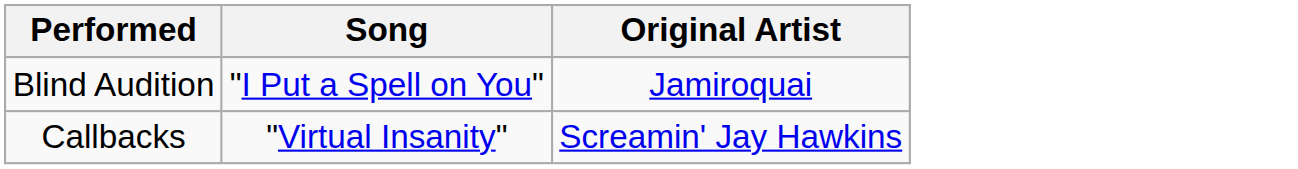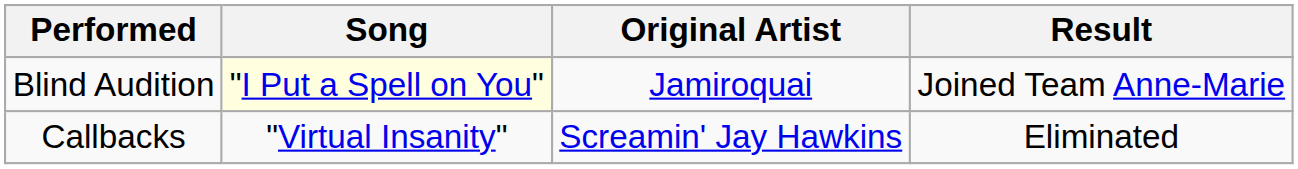+ column: Result | Joined Team Anne-Marie | Eliminated
Blind Audition | Song: no background -> lightyellow background
